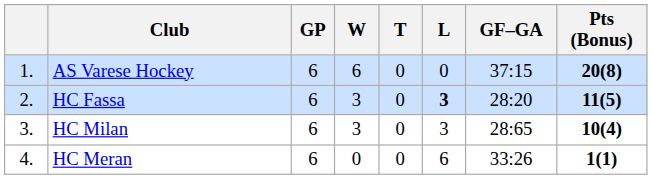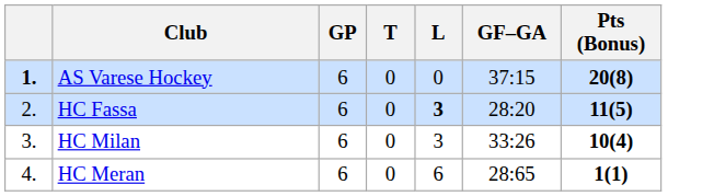- column: W | 6 | 3 | 3 | 0
AS Varese Hockey | column 1: normal -> bold
HC Milan | GF–GA: 28:65 -> 33:26
HC Meran | GF–GA: 33:26 -> 28:65
